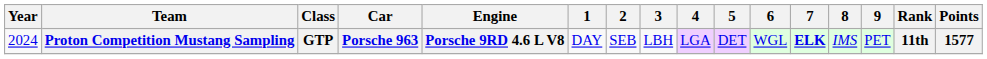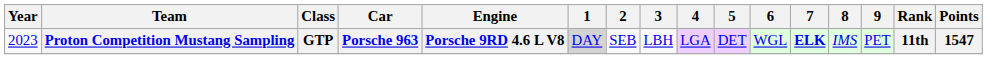Proton Competition Mustang Sampling | Year: 2024 -> 2023
Proton Competition Mustang Sampling | 1: no background -> lightgrey background
Proton Competition Mustang Sampling | Points: 1577 -> 1547
